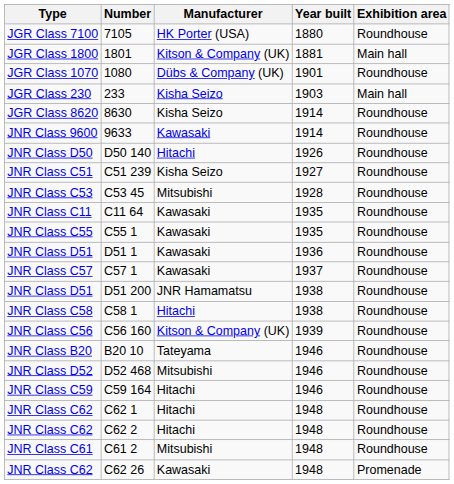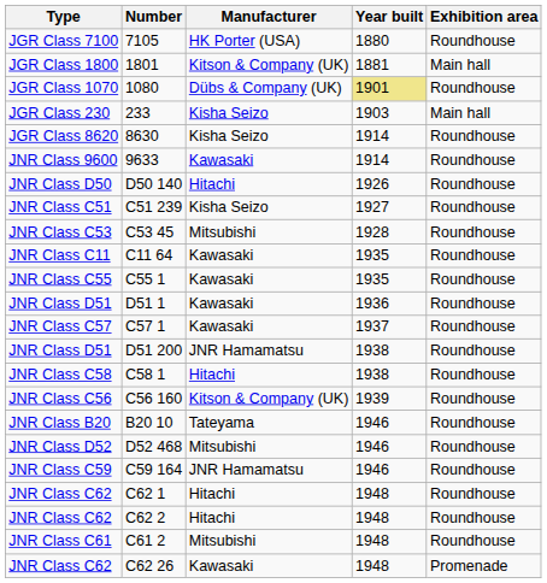1080 | Year built: no background -> khaki background
C59 164 | Manufacturer: Hitachi -> JNR Hamamatsu
